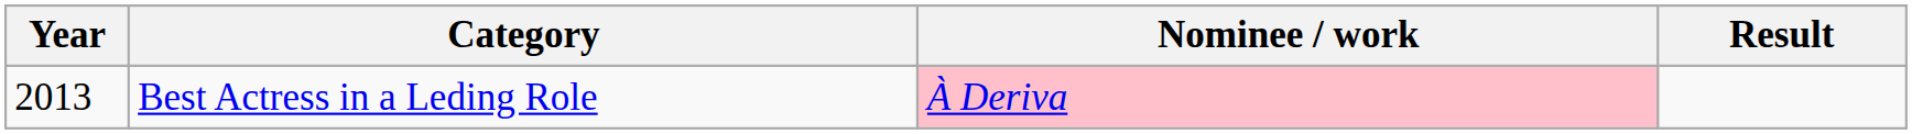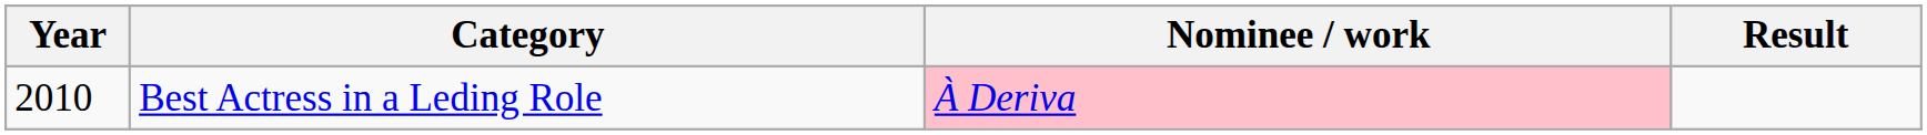Best Actress in a Leding Role | Year: 2013 -> 2010
